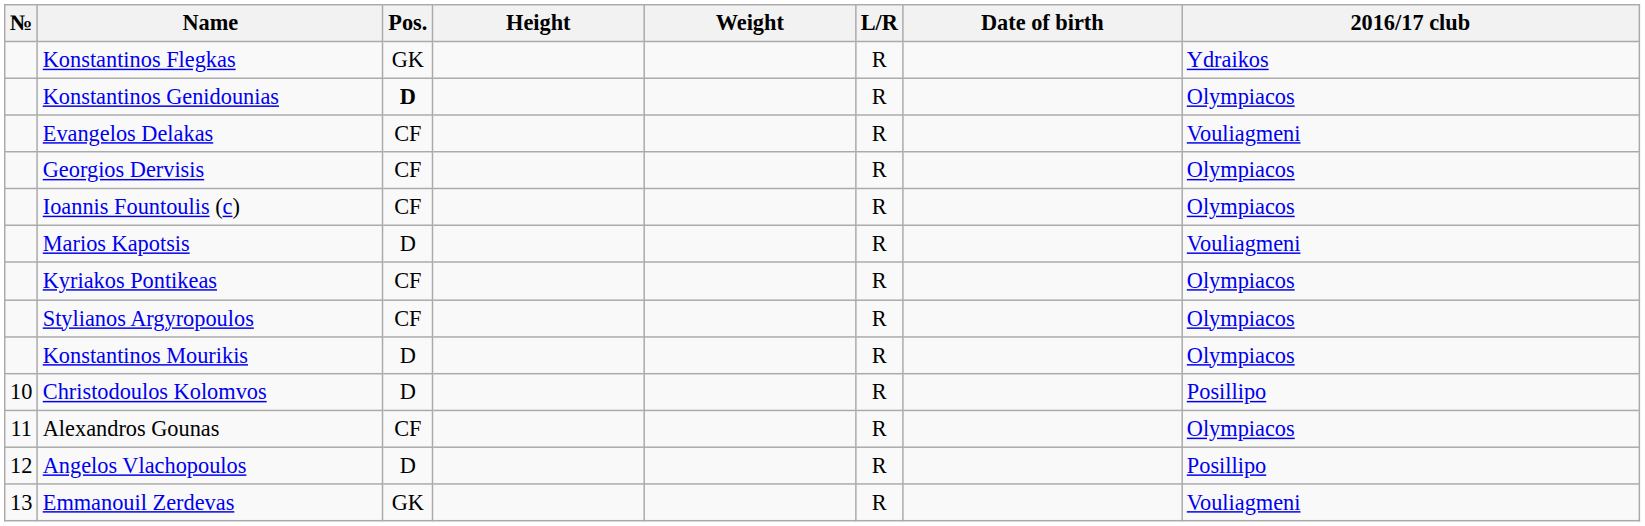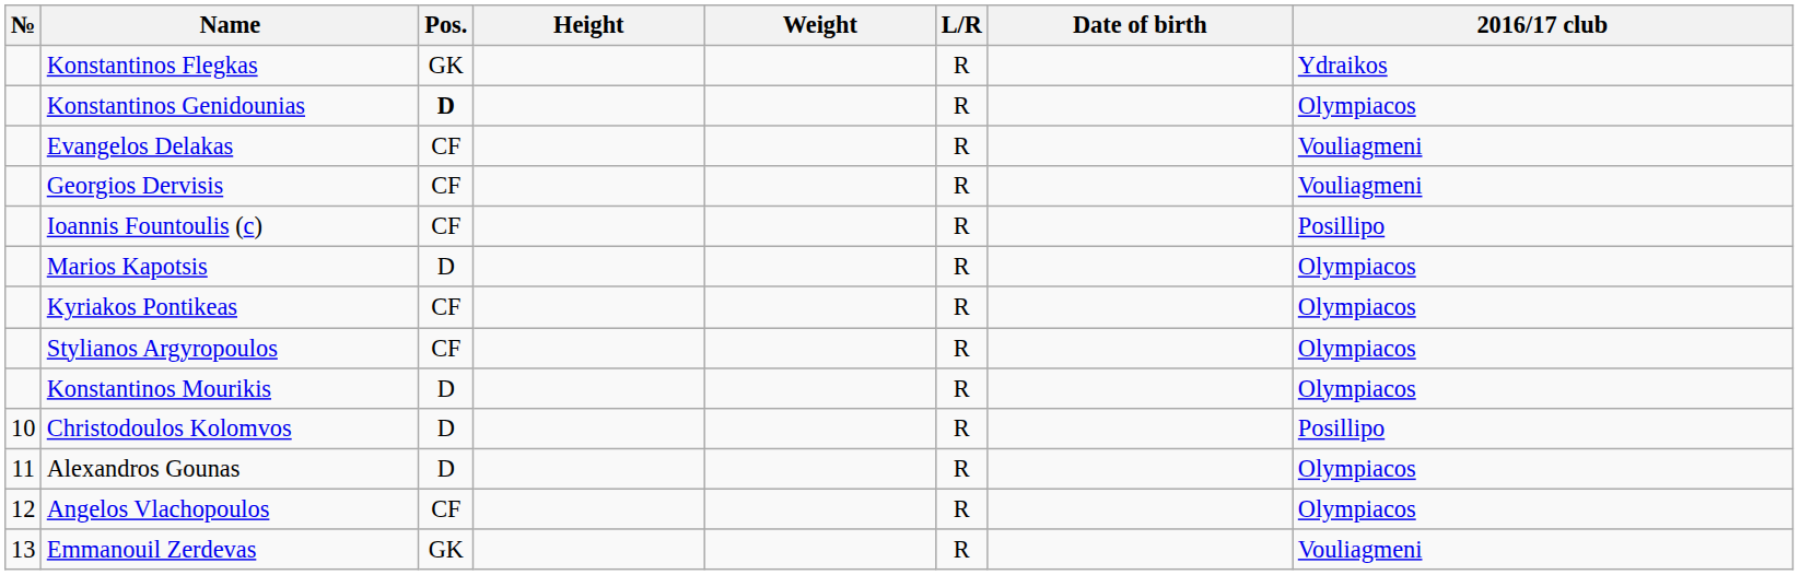Georgios Dervisis | 2016/17 club: Olympiacos -> Vouliagmeni
Ioannis Fountoulis (c) | 2016/17 club: Olympiacos -> Posillipo
Marios Kapotsis | 2016/17 club: Vouliagmeni -> Olympiacos
Alexandros Gounas | Pos.: CF -> D
Angelos Vlachopoulos | Pos.: D -> CF
Angelos Vlachopoulos | 2016/17 club: Posillipo -> Olympiacos
